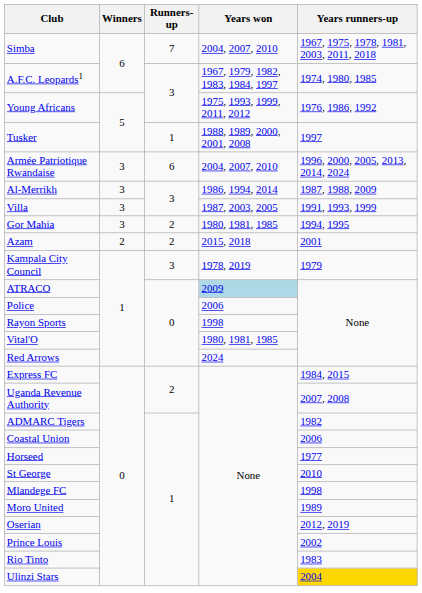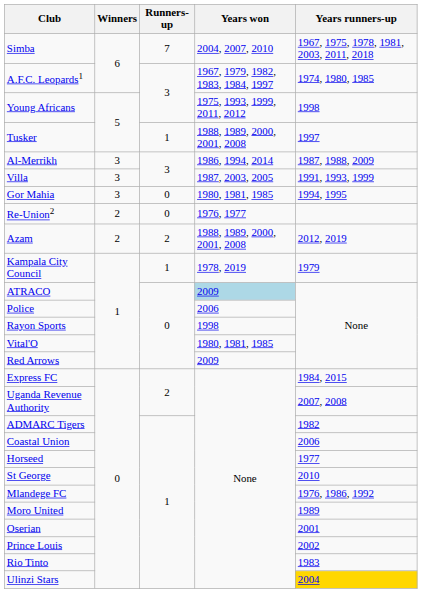Young Africans | Years runners-up: 1976, 1986, 1992 -> 1998
- row: Armée Patriotique Rwandaise | 3 | 6 | 2004, 2007, 2010 | 1996, 2000, 2005, 2013, 2014, 2024
Gor Mahia | Runners-up: 2 -> 0
+ row: Re-Union2 | 2 | 0 | 1976, 1977
Azam | Years won: 2015, 2018 -> 1988, 1989, 2000, 2001, 2008
Azam | Years runners-up: 2001 -> 2012, 2019
Kampala City Council | Runners-up: 3 -> 1
Red Arrows | Years won: 2024 -> 2009
Mlandege FC | Years runners-up: 1998 -> 1976, 1986, 1992
Oserian | Years runners-up: 2012, 2019 -> 2001
